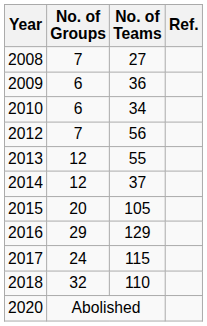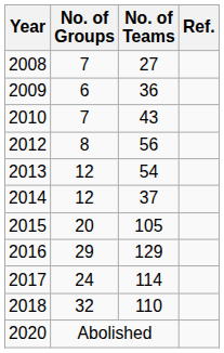2010 | No. of Groups: 6 -> 7
2010 | No. of Teams: 34 -> 43
2012 | No. of Groups: 7 -> 8
2013 | No. of Teams: 55 -> 54
2017 | No. of Teams: 115 -> 114
